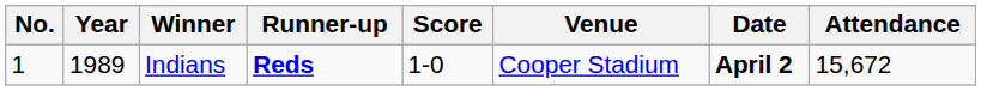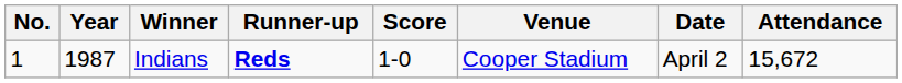Indians | Year: 1989 -> 1987
Indians | Date: bold -> normal
